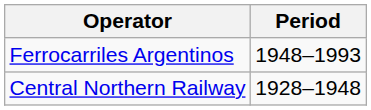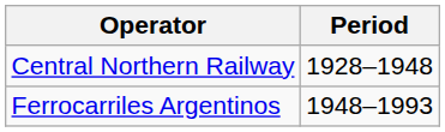rows swapped: Central Northern Railway <-> Ferrocarriles Argentinos
